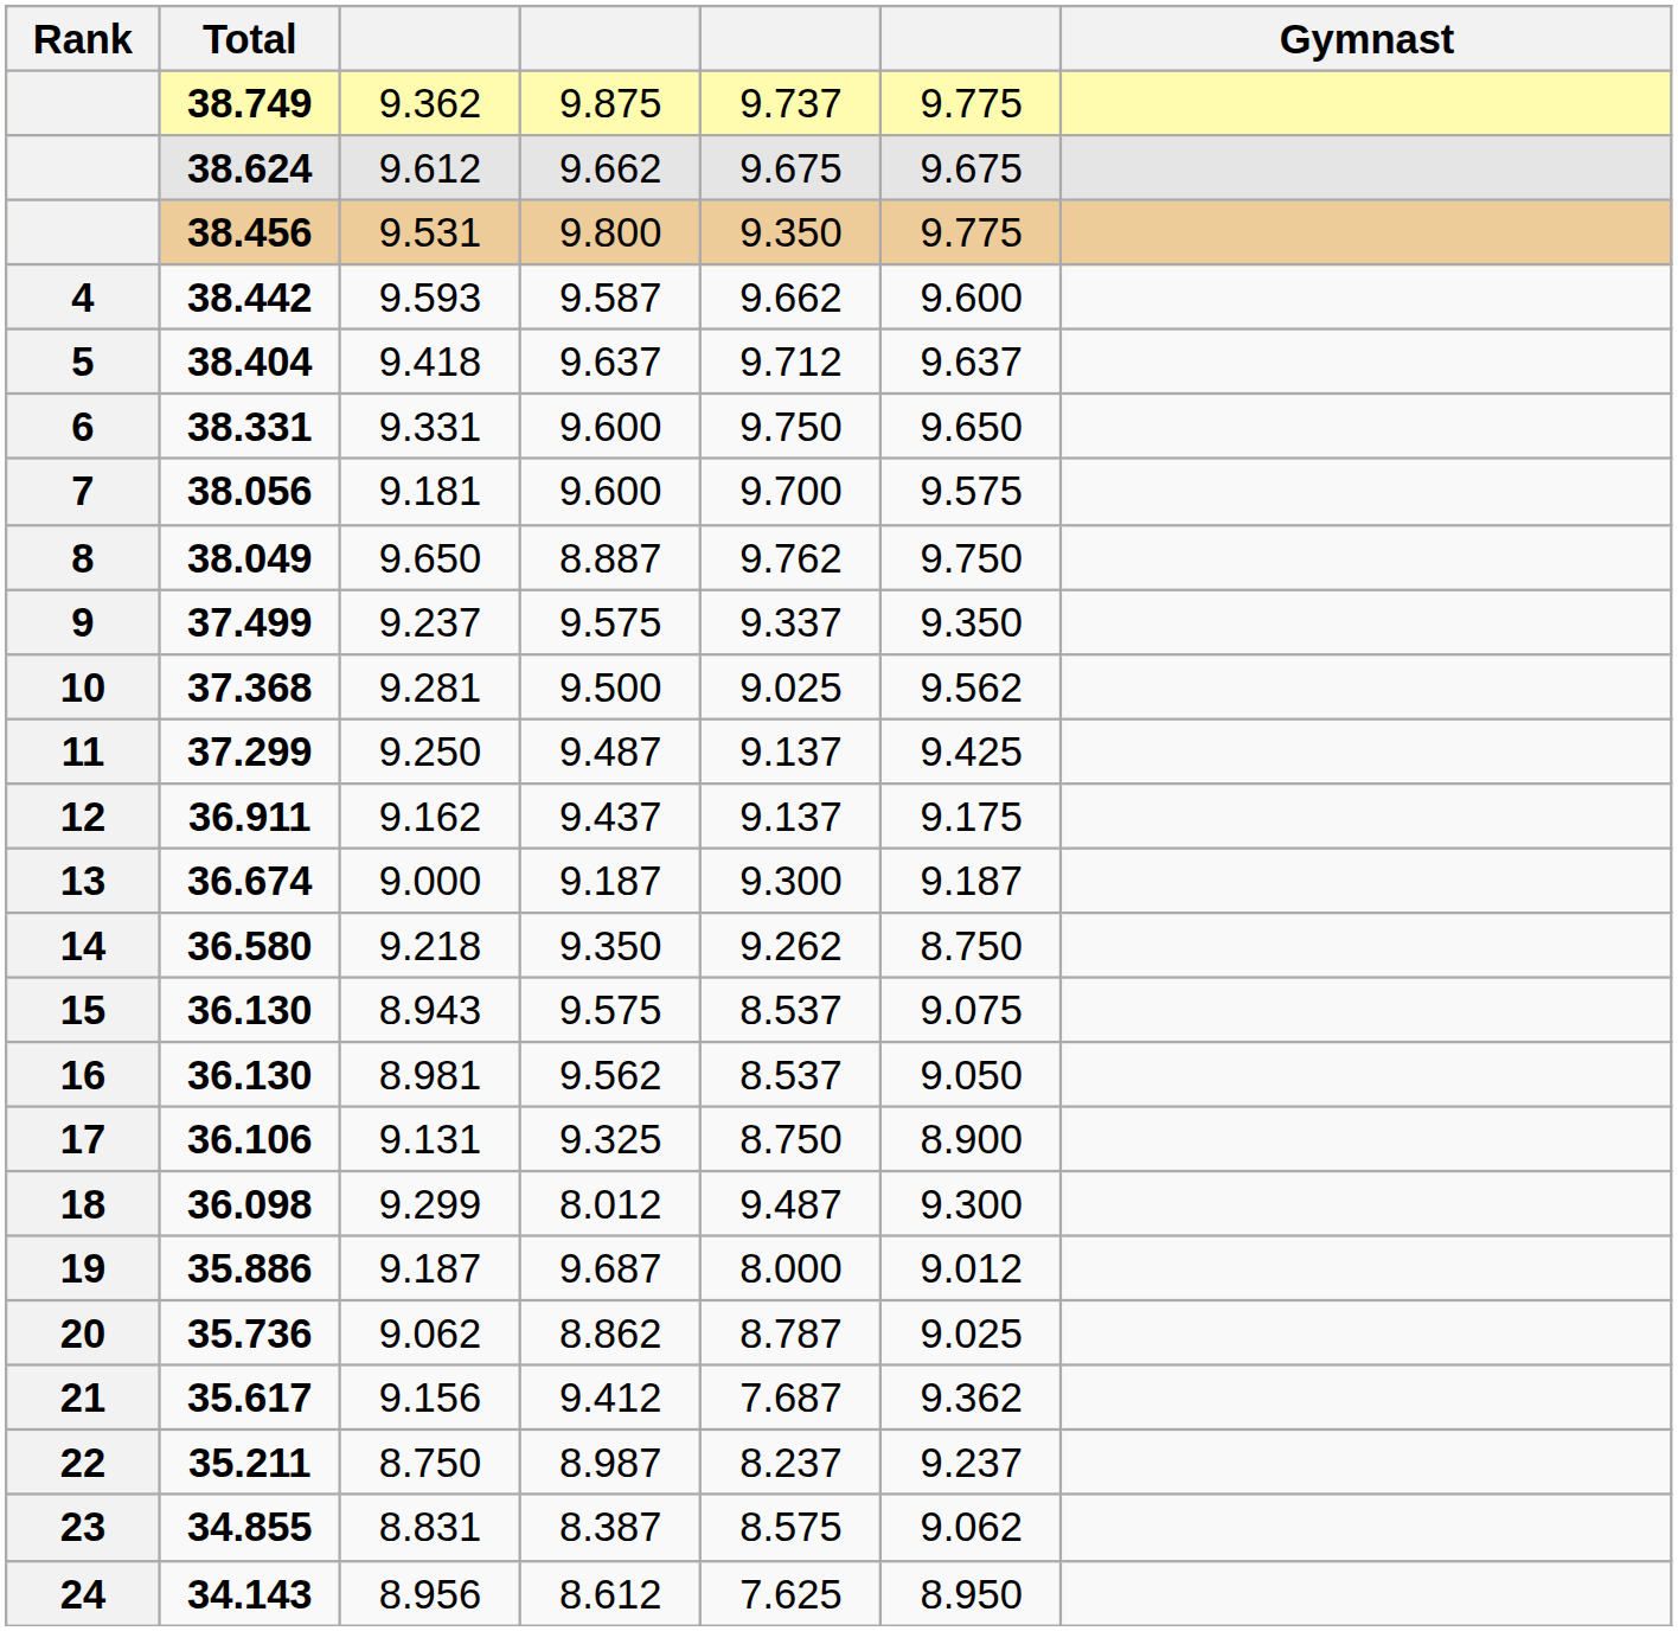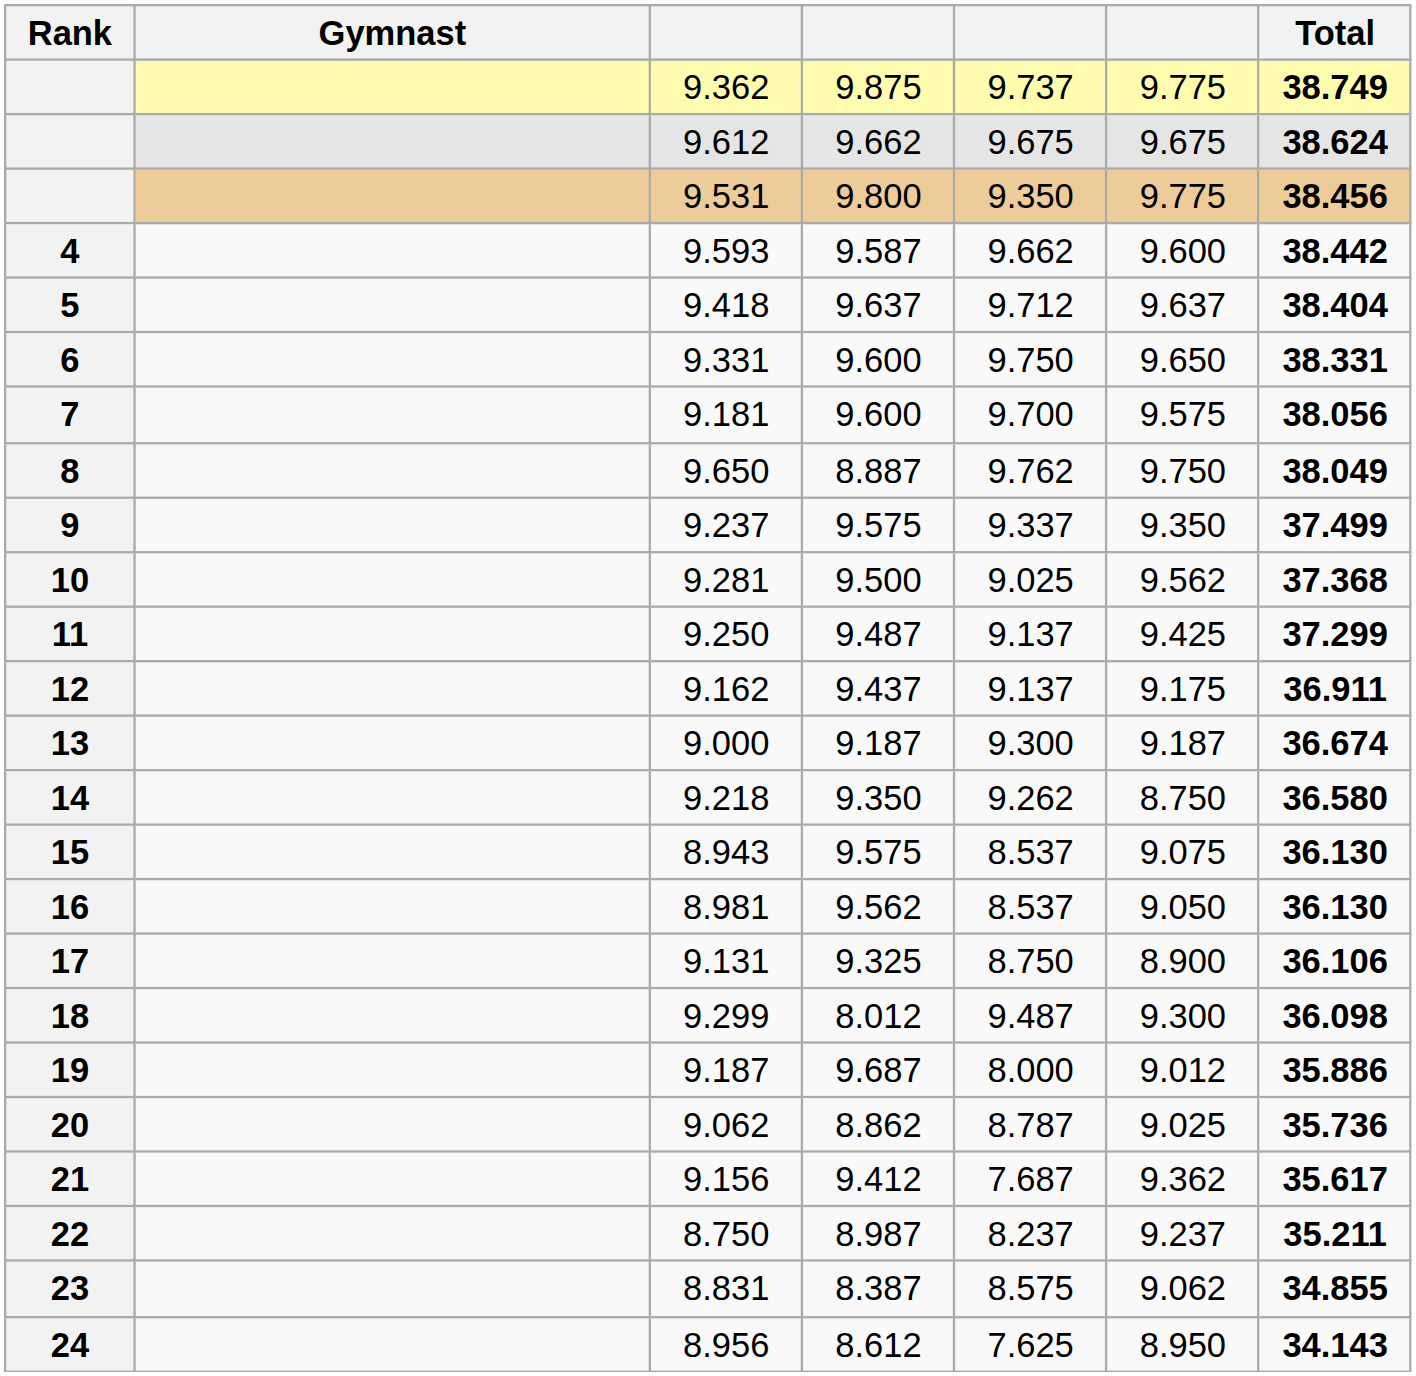columns swapped: Gymnast <-> Total
